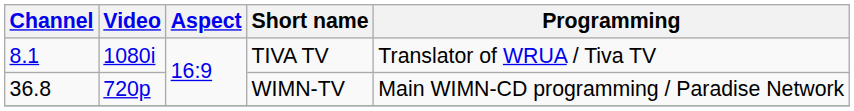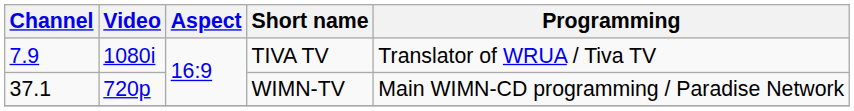TIVA TV | Channel: 8.1 -> 7.9
WIMN-TV | Channel: 36.8 -> 37.1
